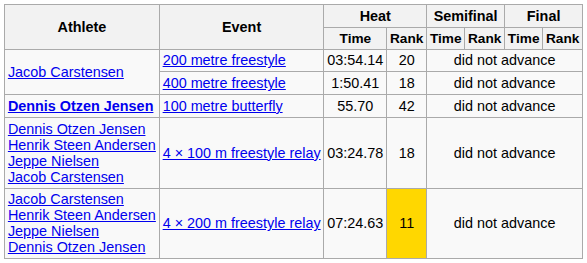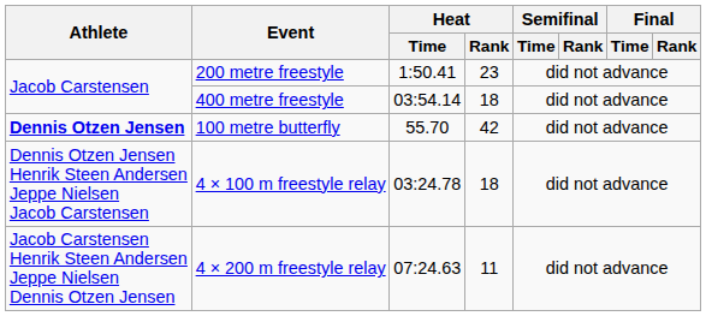200 metre freestyle | Heat / Time: 03:54.14 -> 1:50.41
200 metre freestyle | Heat / Rank: 20 -> 23
400 metre freestyle | Heat / Time: 1:50.41 -> 03:54.14
4 × 200 m freestyle relay | Heat / Rank: gold background -> no background
